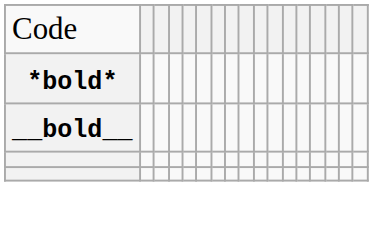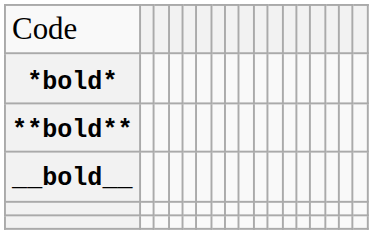+ row: **bold**
